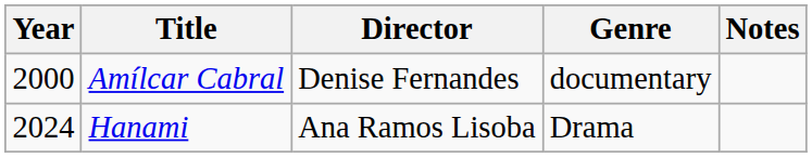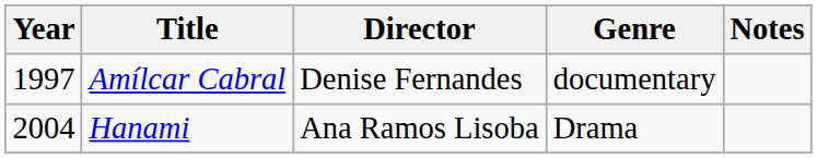Amílcar Cabral | Year: 2000 -> 1997
Hanami | Year: 2024 -> 2004
